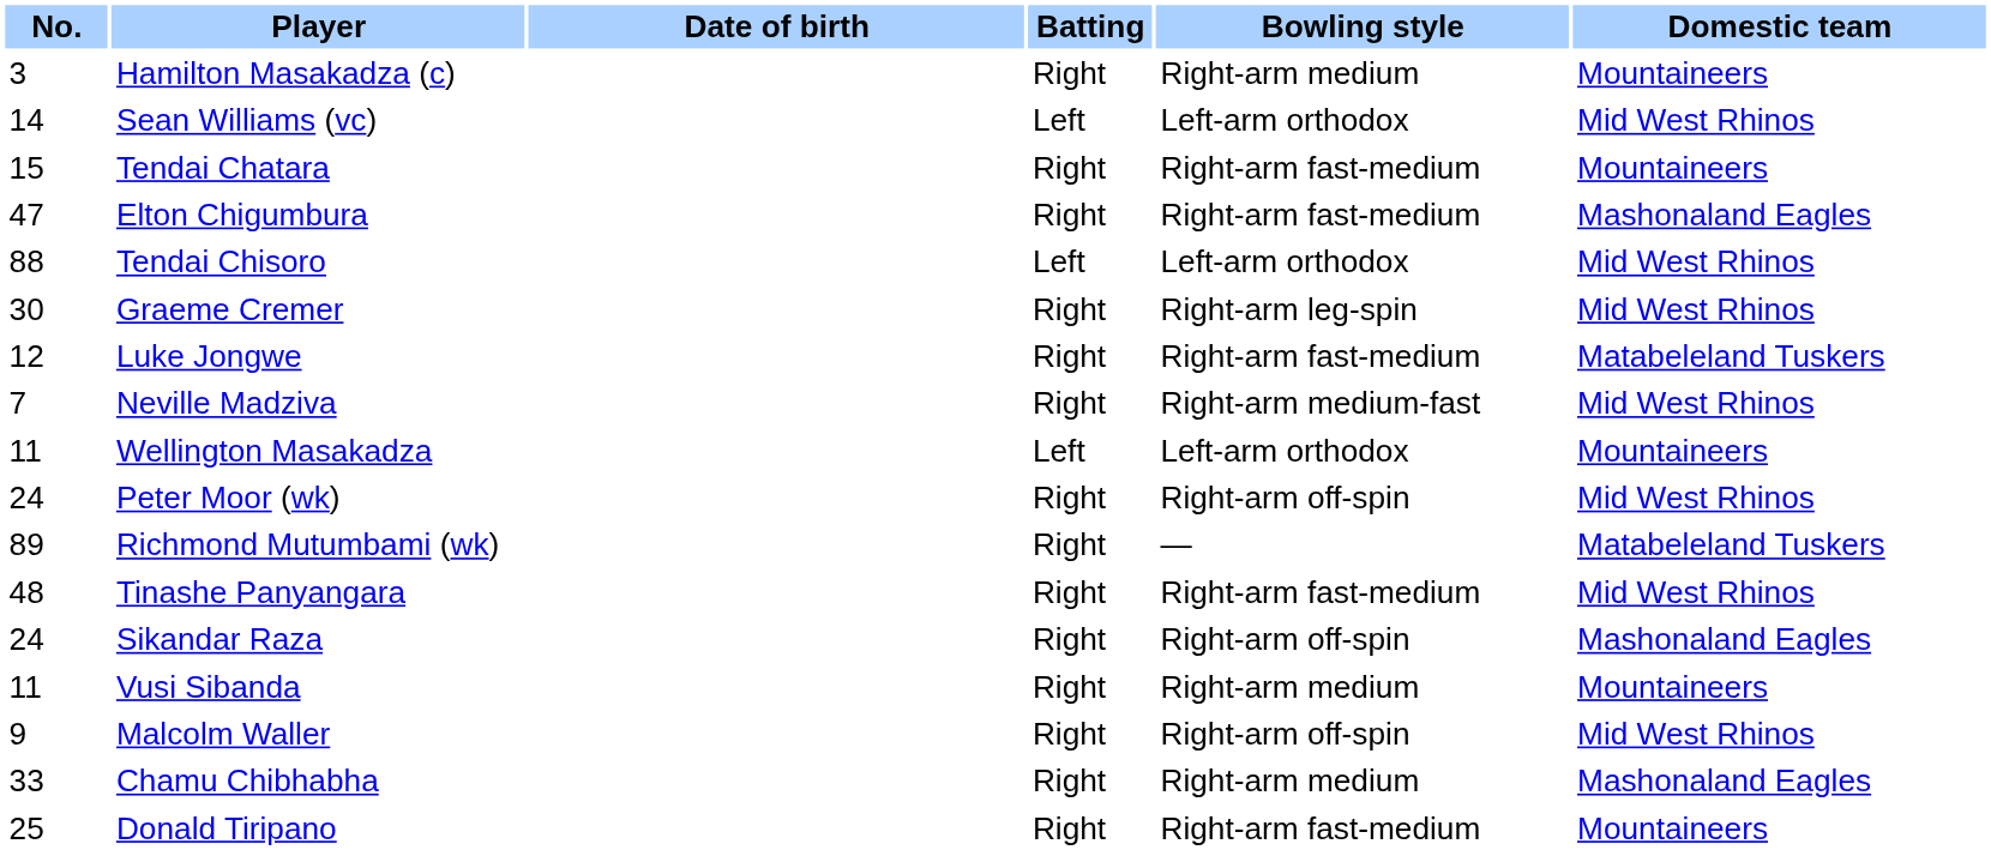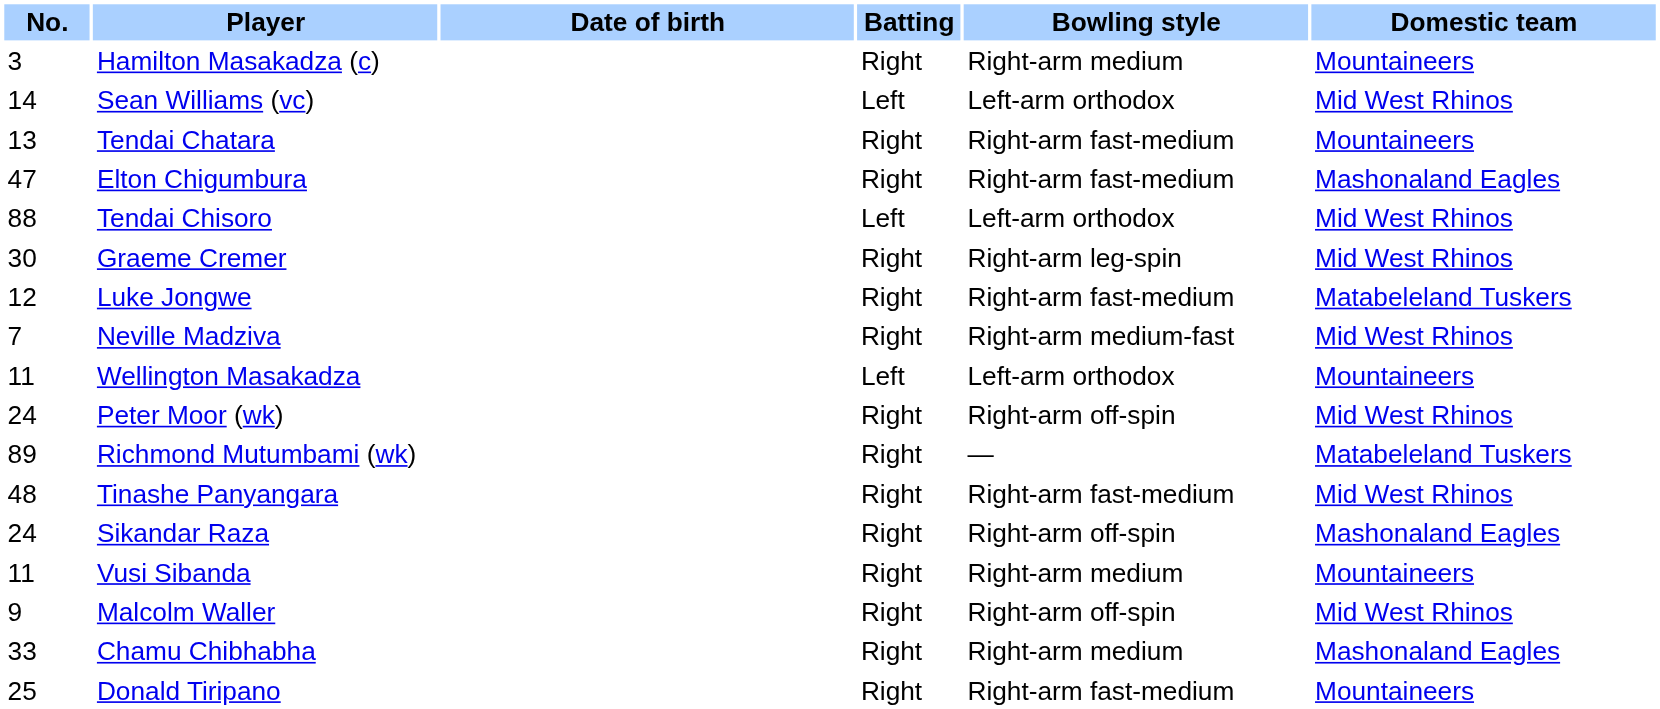Tendai Chatara | No.: 15 -> 13
